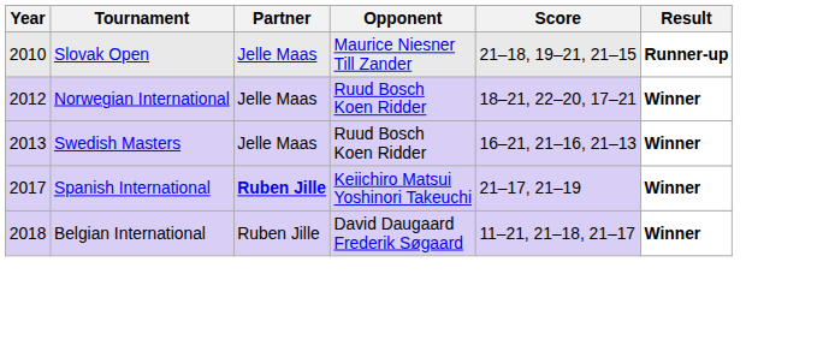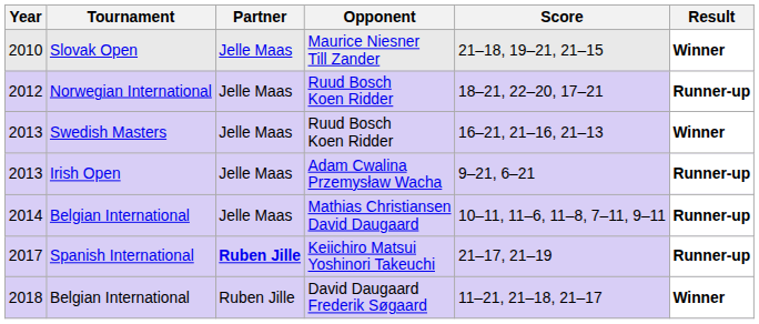2010 | Result: Runner-up -> Winner
2012 | Result: Winner -> Runner-up
+ row: 2013 | Irish Open | Jelle Maas | Adam Cwalina Przemysław Wacha | 9–21, 6–21 | Runner-up
+ row: 2014 | Belgian International | Jelle Maas | Mathias Christiansen David Daugaard | 10–11, 11–6, 11–8, 7–11, 9–11 | Runner-up
2017 | Result: Winner -> Runner-up
